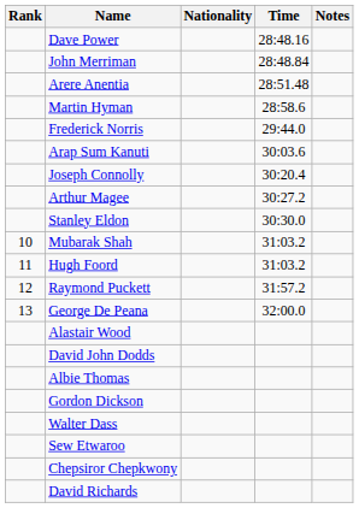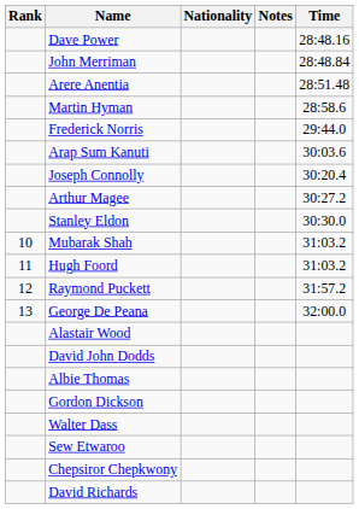columns swapped: Time <-> Notes
